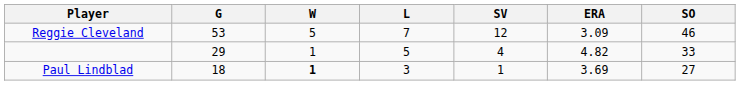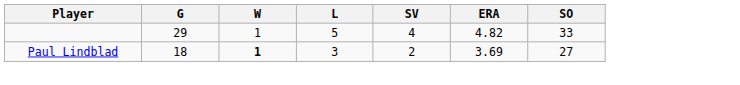- row: Reggie Cleveland | 53 | 5 | 7 | 12 | 3.09 | 46
Paul Lindblad | SV: 1 -> 2
